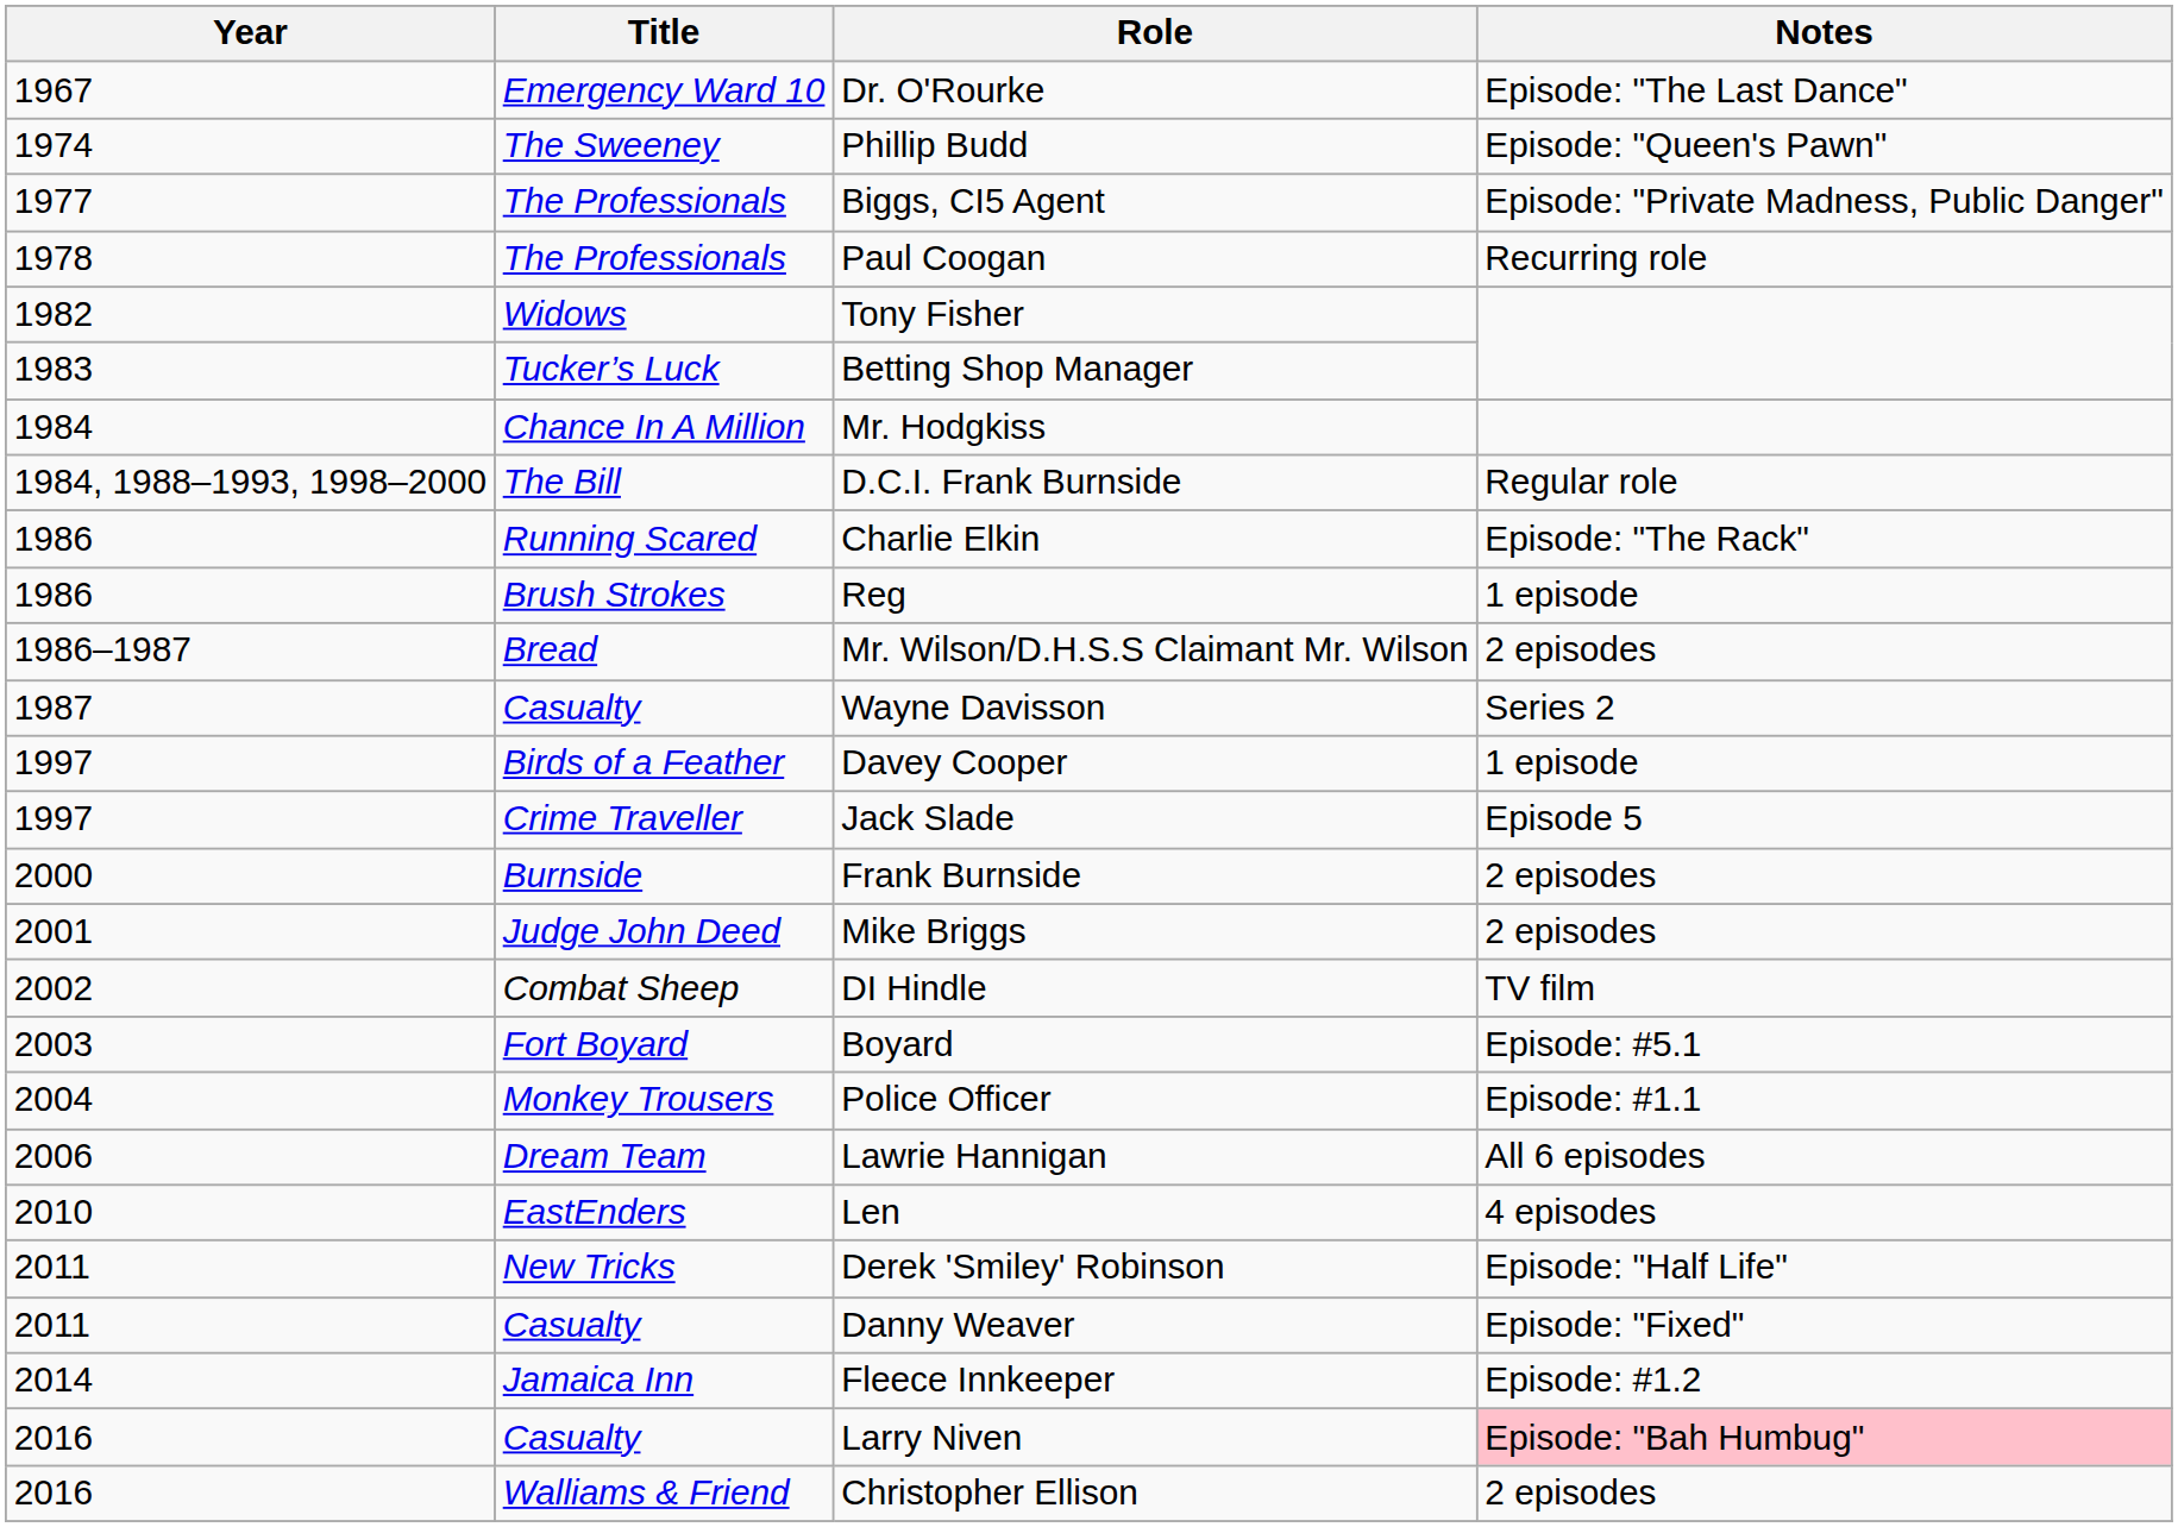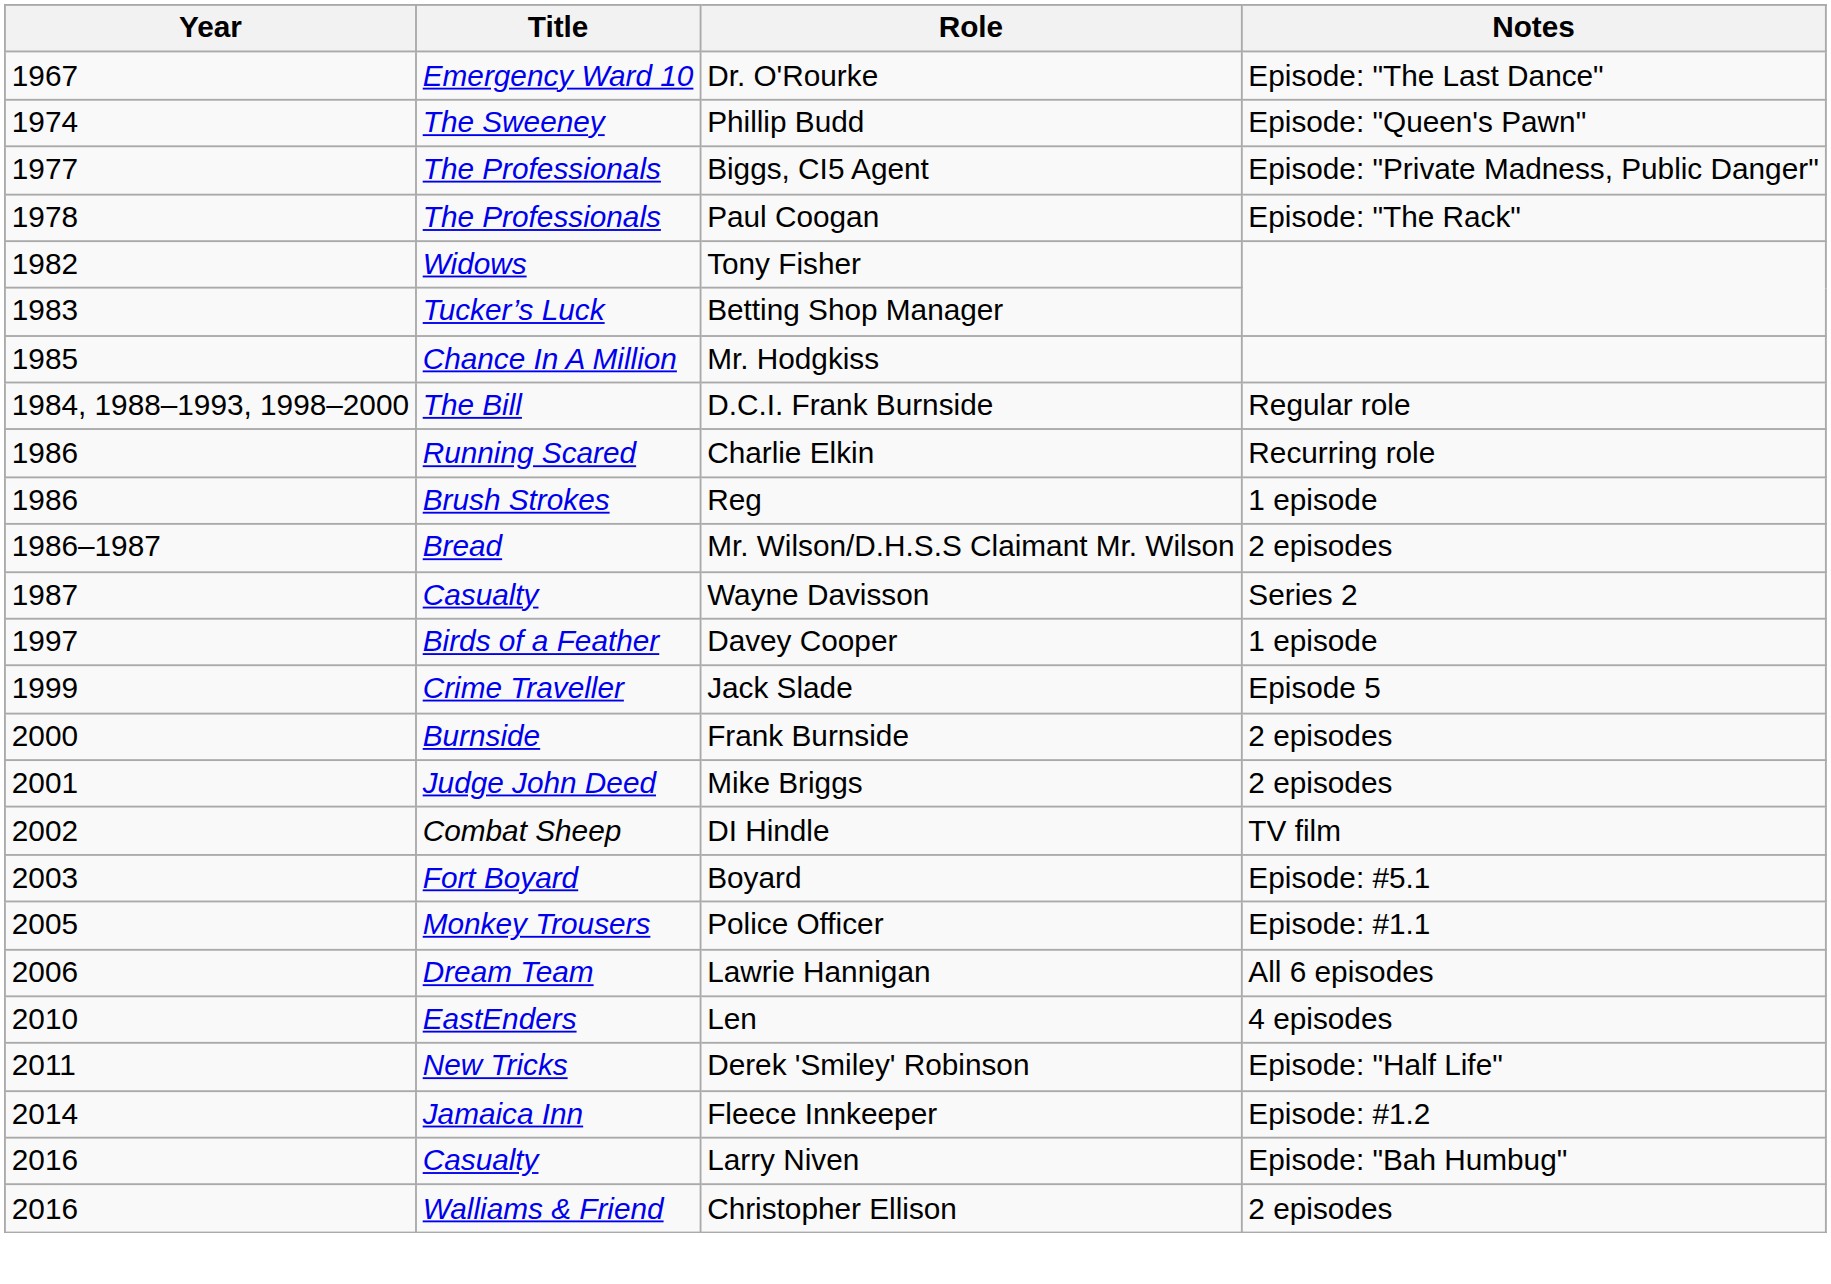Paul Coogan | Notes: Recurring role -> Episode: "The Rack"
Mr. Hodgkiss | Year: 1984 -> 1985
Charlie Elkin | Notes: Episode: "The Rack" -> Recurring role
Jack Slade | Year: 1997 -> 1999
Police Officer | Year: 2004 -> 2005
- row: 2011 | Casualty | Danny Weaver | Episode: "Fixed"
Larry Niven | Notes: pink background -> no background
